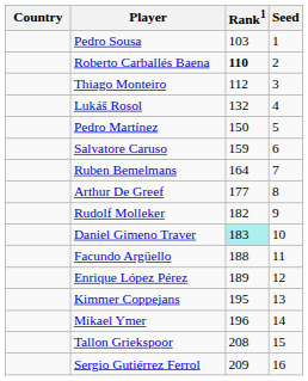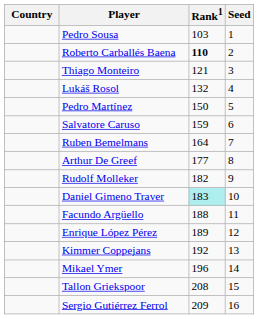Thiago Monteiro | Rank1: 112 -> 121
Kimmer Coppejans | Rank1: 195 -> 192
